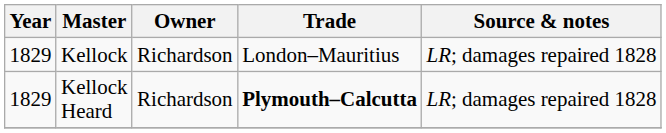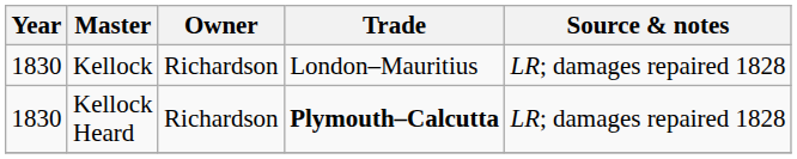Kellock | Year: 1829 -> 1830
Kellock Heard | Year: 1829 -> 1830
